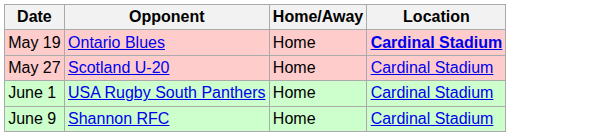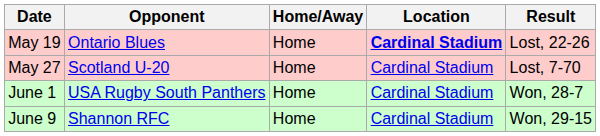+ column: Result | Lost, 22-26 | Lost, 7-70 | Won, 28-7 | Won, 29-15
